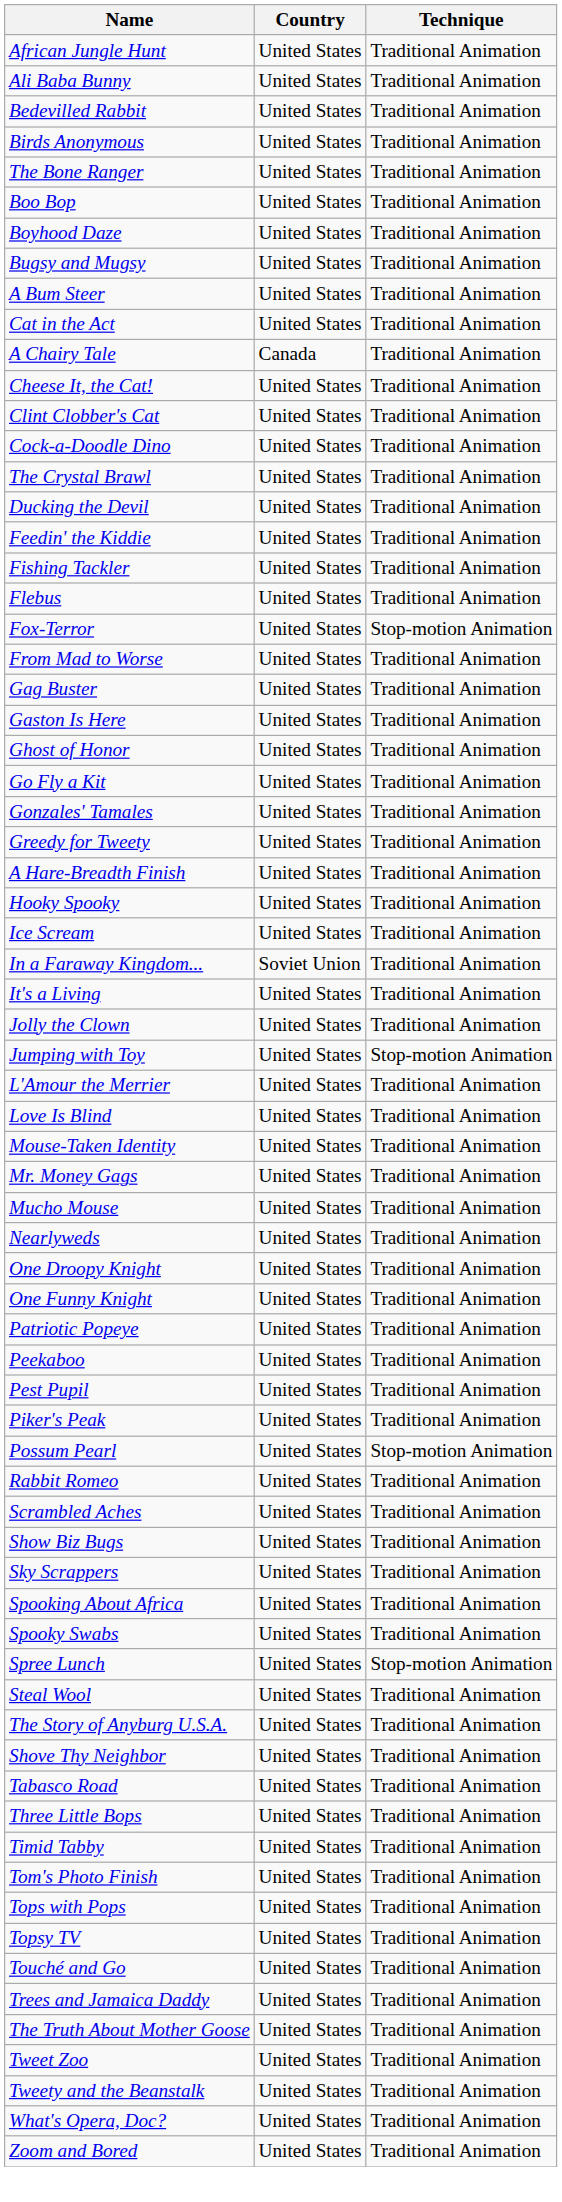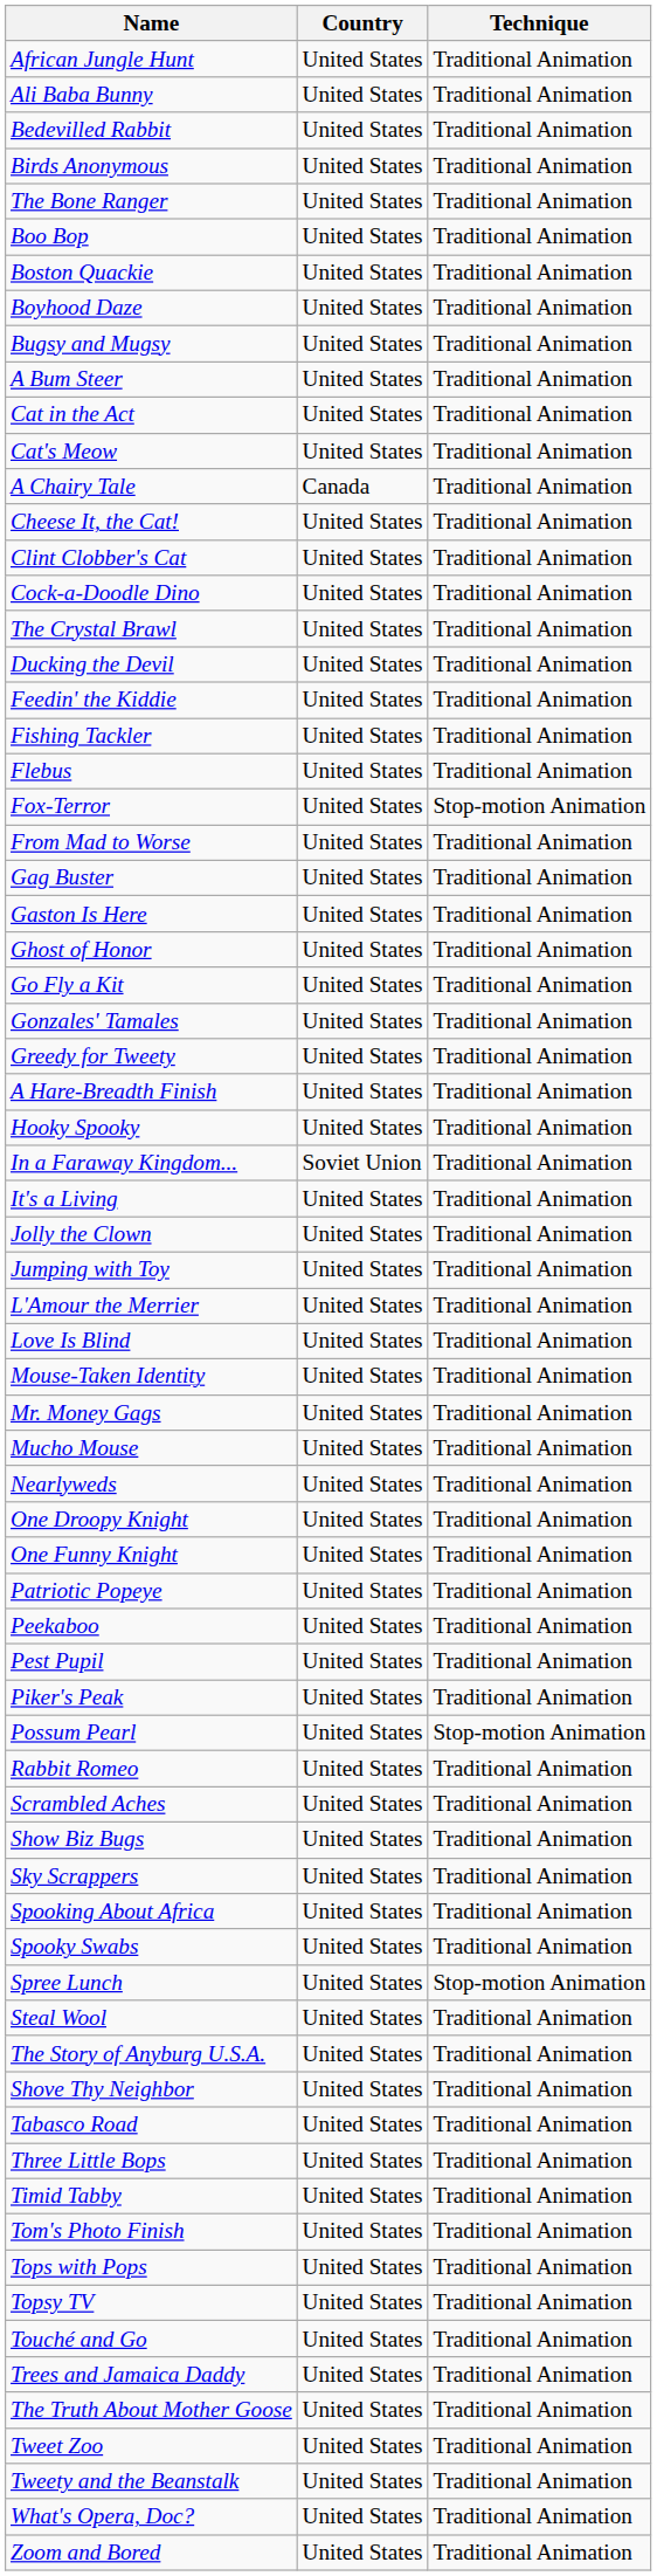+ row: Boston Quackie | United States | Traditional Animation
+ row: Cat's Meow | United States | Traditional Animation
- row: Ice Scream | United States | Traditional Animation
Jumping with Toy | Technique: Stop-motion Animation -> Traditional Animation
